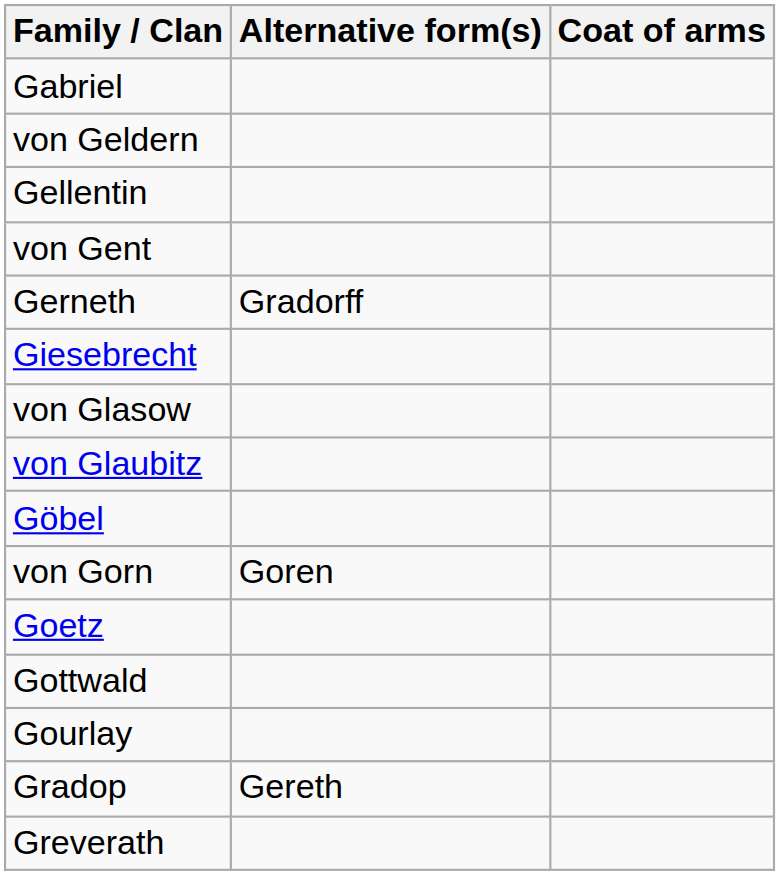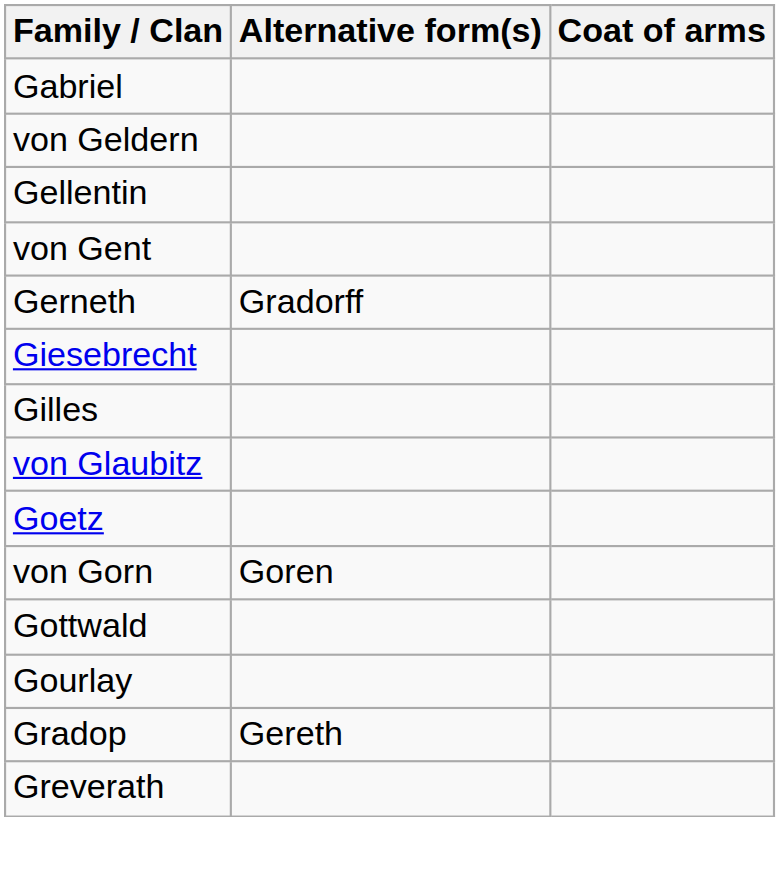+ row: Gilles
- row: von Glasow
- row: Göbel
rows swapped: Goetz <-> von Gorn
